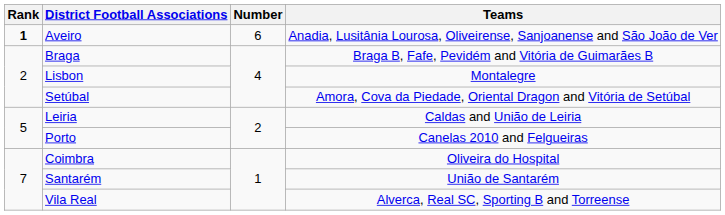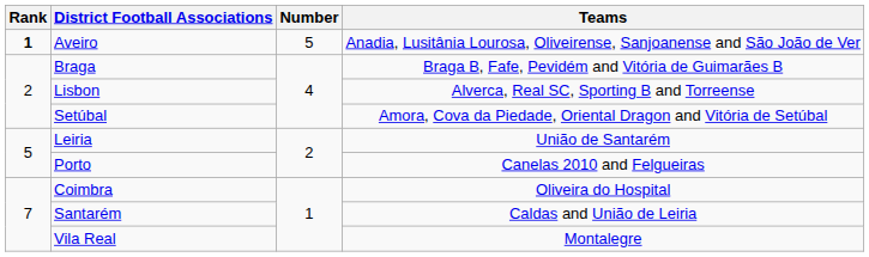Aveiro | Number: 6 -> 5
Lisbon | Teams: Montalegre -> Alverca, Real SC, Sporting B and Torreense
Leiria | Teams: Caldas and União de Leiria -> União de Santarém
Santarém | Teams: União de Santarém -> Caldas and União de Leiria
Vila Real | Teams: Alverca, Real SC, Sporting B and Torreense -> Montalegre
